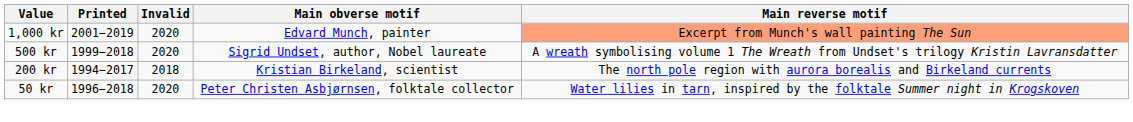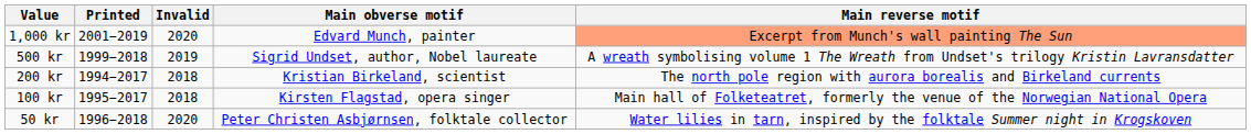500 kr | Invalid: 2020 -> 2019
+ row: 100 kr | 1995−2017 | 2018 | Kirsten Flagstad, opera singer | Main hall of Folketeatret, formerly the venue of the Norwegian National Opera
